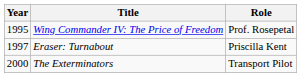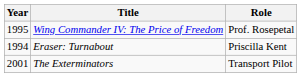Eraser: Turnabout | Year: 1997 -> 1994
The Exterminators | Year: 2000 -> 2001
